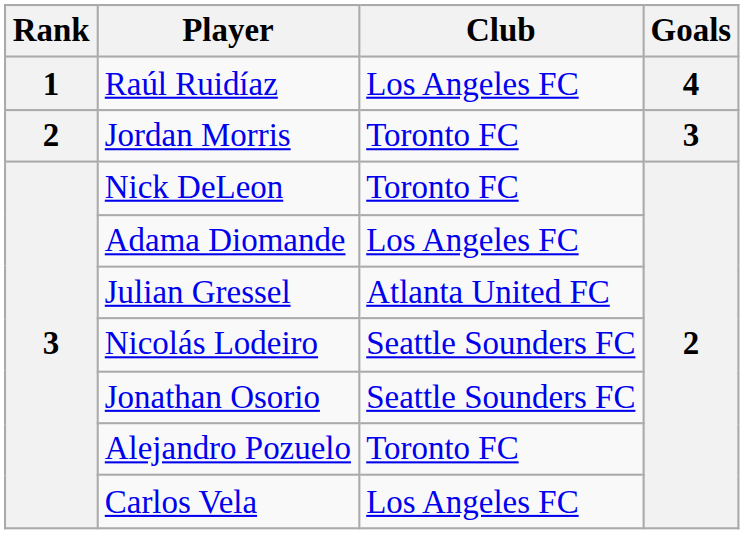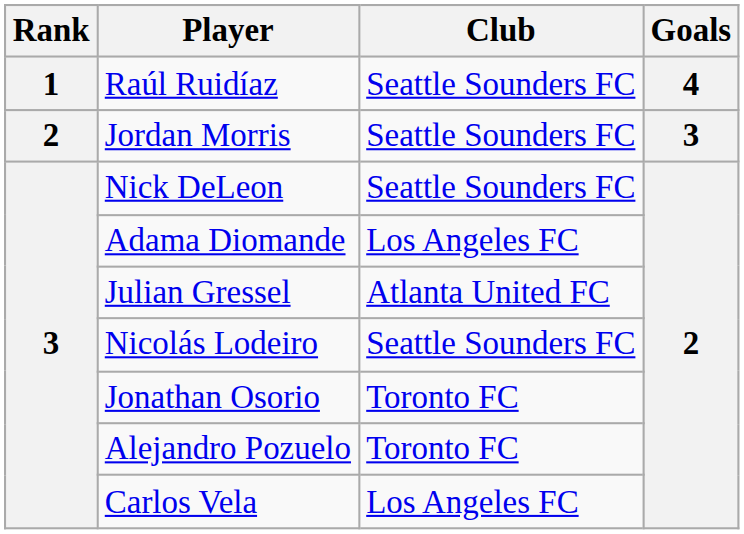Raúl Ruidíaz | Club: Los Angeles FC -> Seattle Sounders FC
Jordan Morris | Club: Toronto FC -> Seattle Sounders FC
Nick DeLeon | Club: Toronto FC -> Seattle Sounders FC
Jonathan Osorio | Club: Seattle Sounders FC -> Toronto FC
